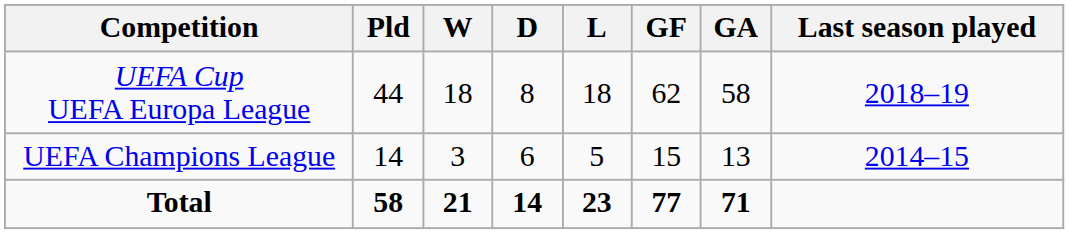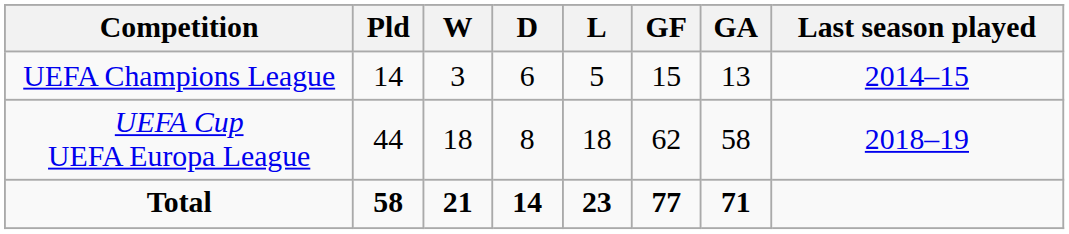rows swapped: UEFA Champions League <-> UEFA Cup UEFA Europa League
